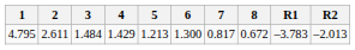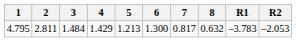4.795 | 2: 2.611 -> 2.811
4.795 | 8: 0.672 -> 0.632
4.795 | R2: –2.013 -> –2.053
